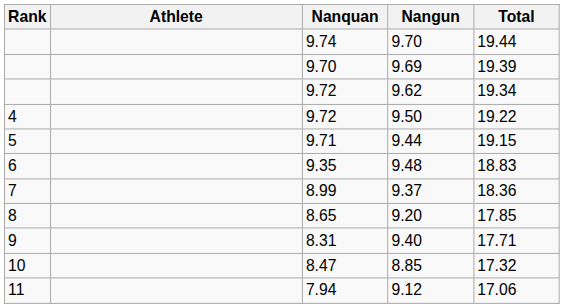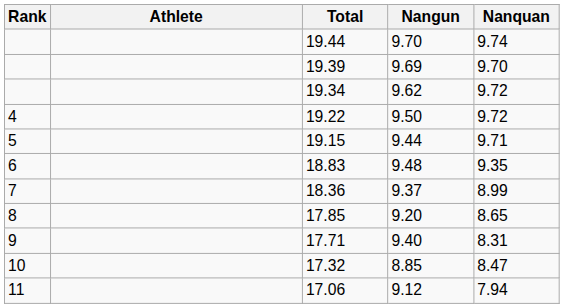columns swapped: Nanquan <-> Total
